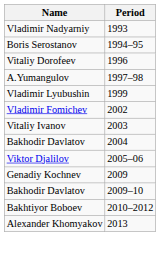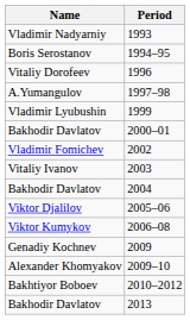+ row: Bakhodir Davlatov | 2000–01
+ row: Viktor Kumykov | 2006–08
2009–10 | Name: Bakhodir Davlatov -> Alexander Khomyakov
2013 | Name: Alexander Khomyakov -> Bakhodir Davlatov
